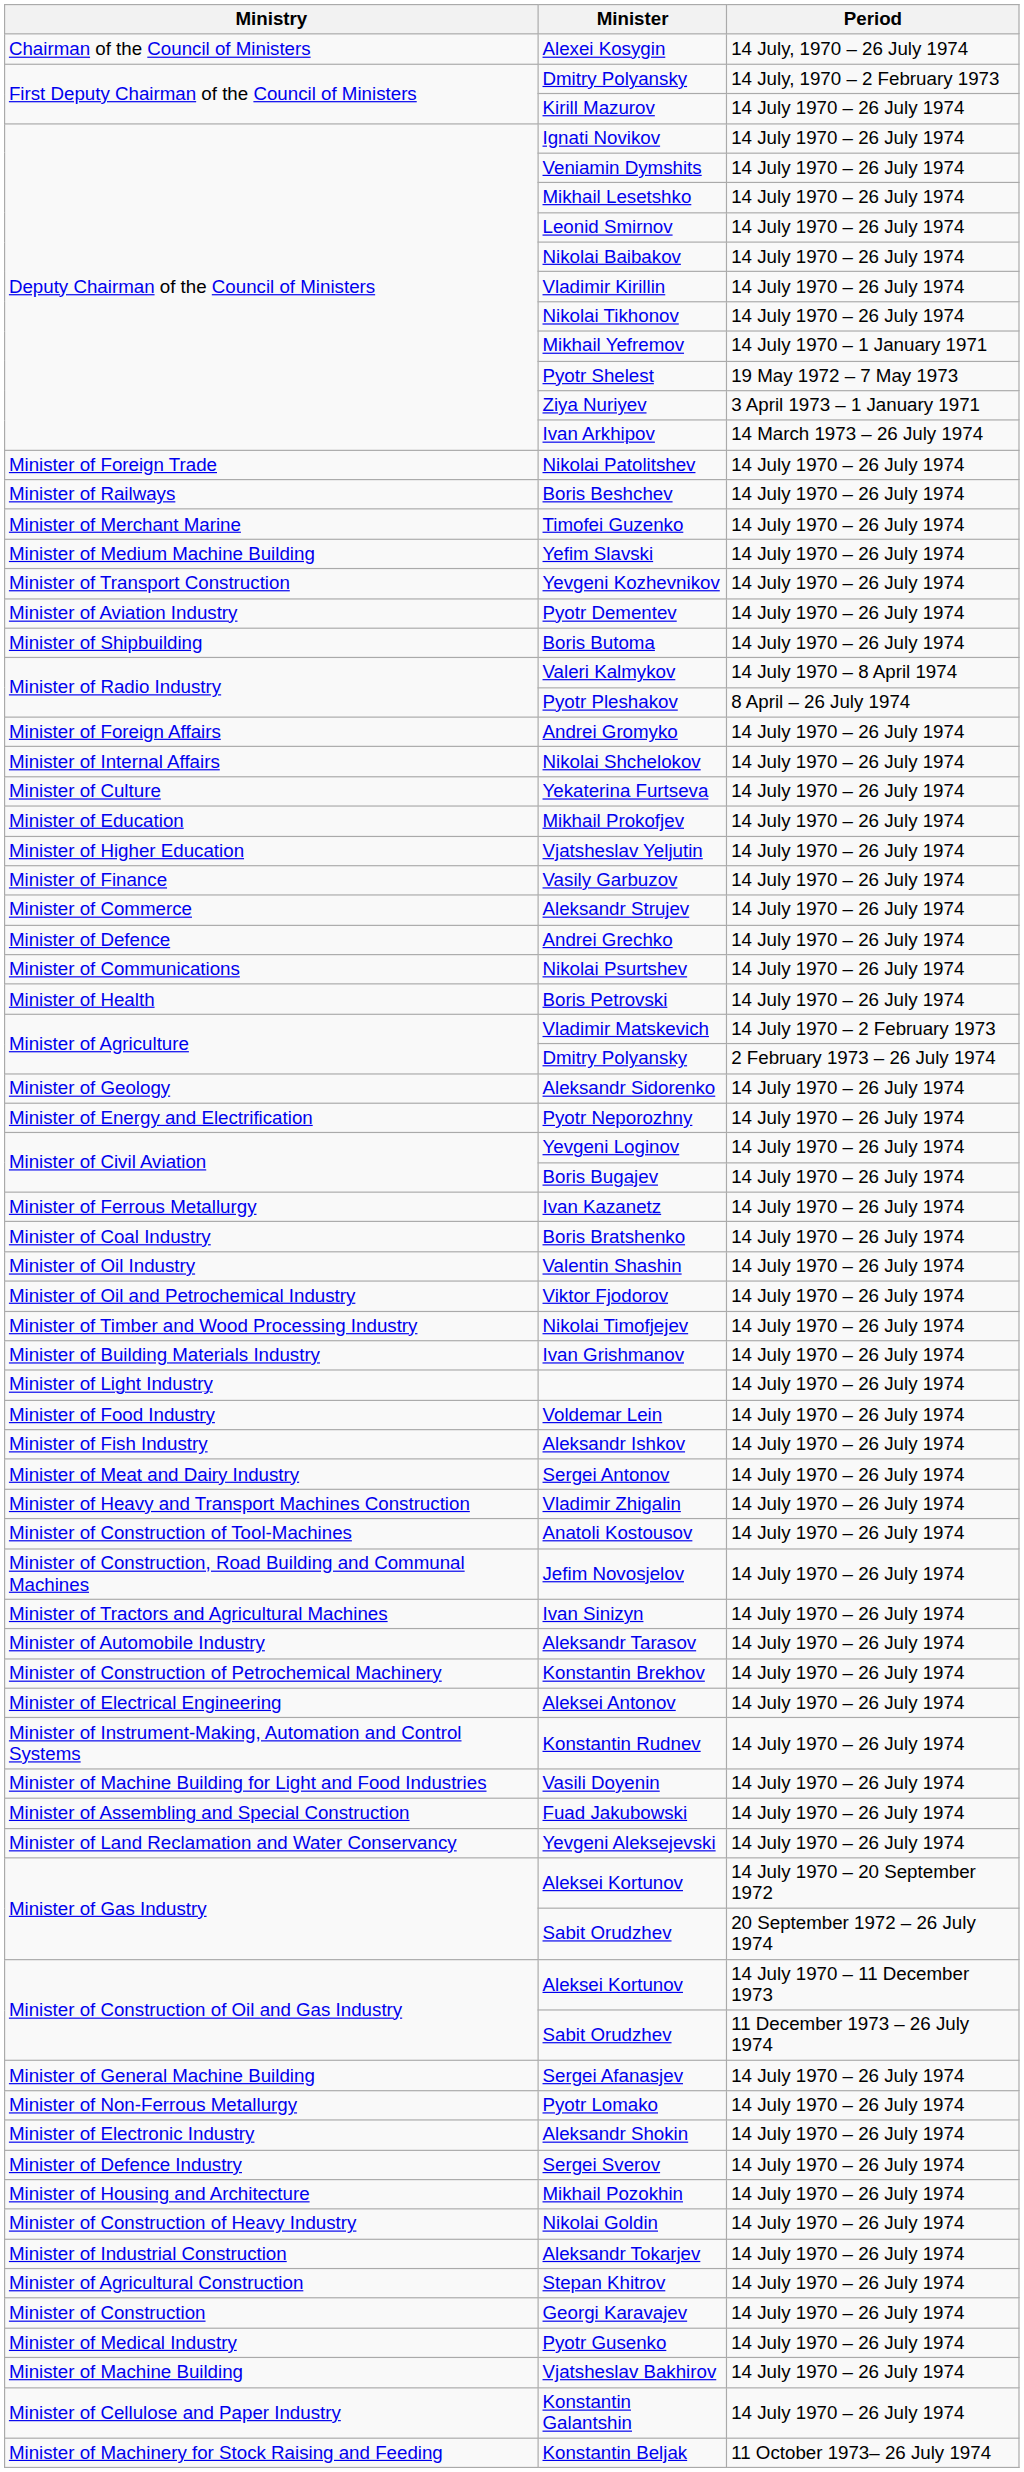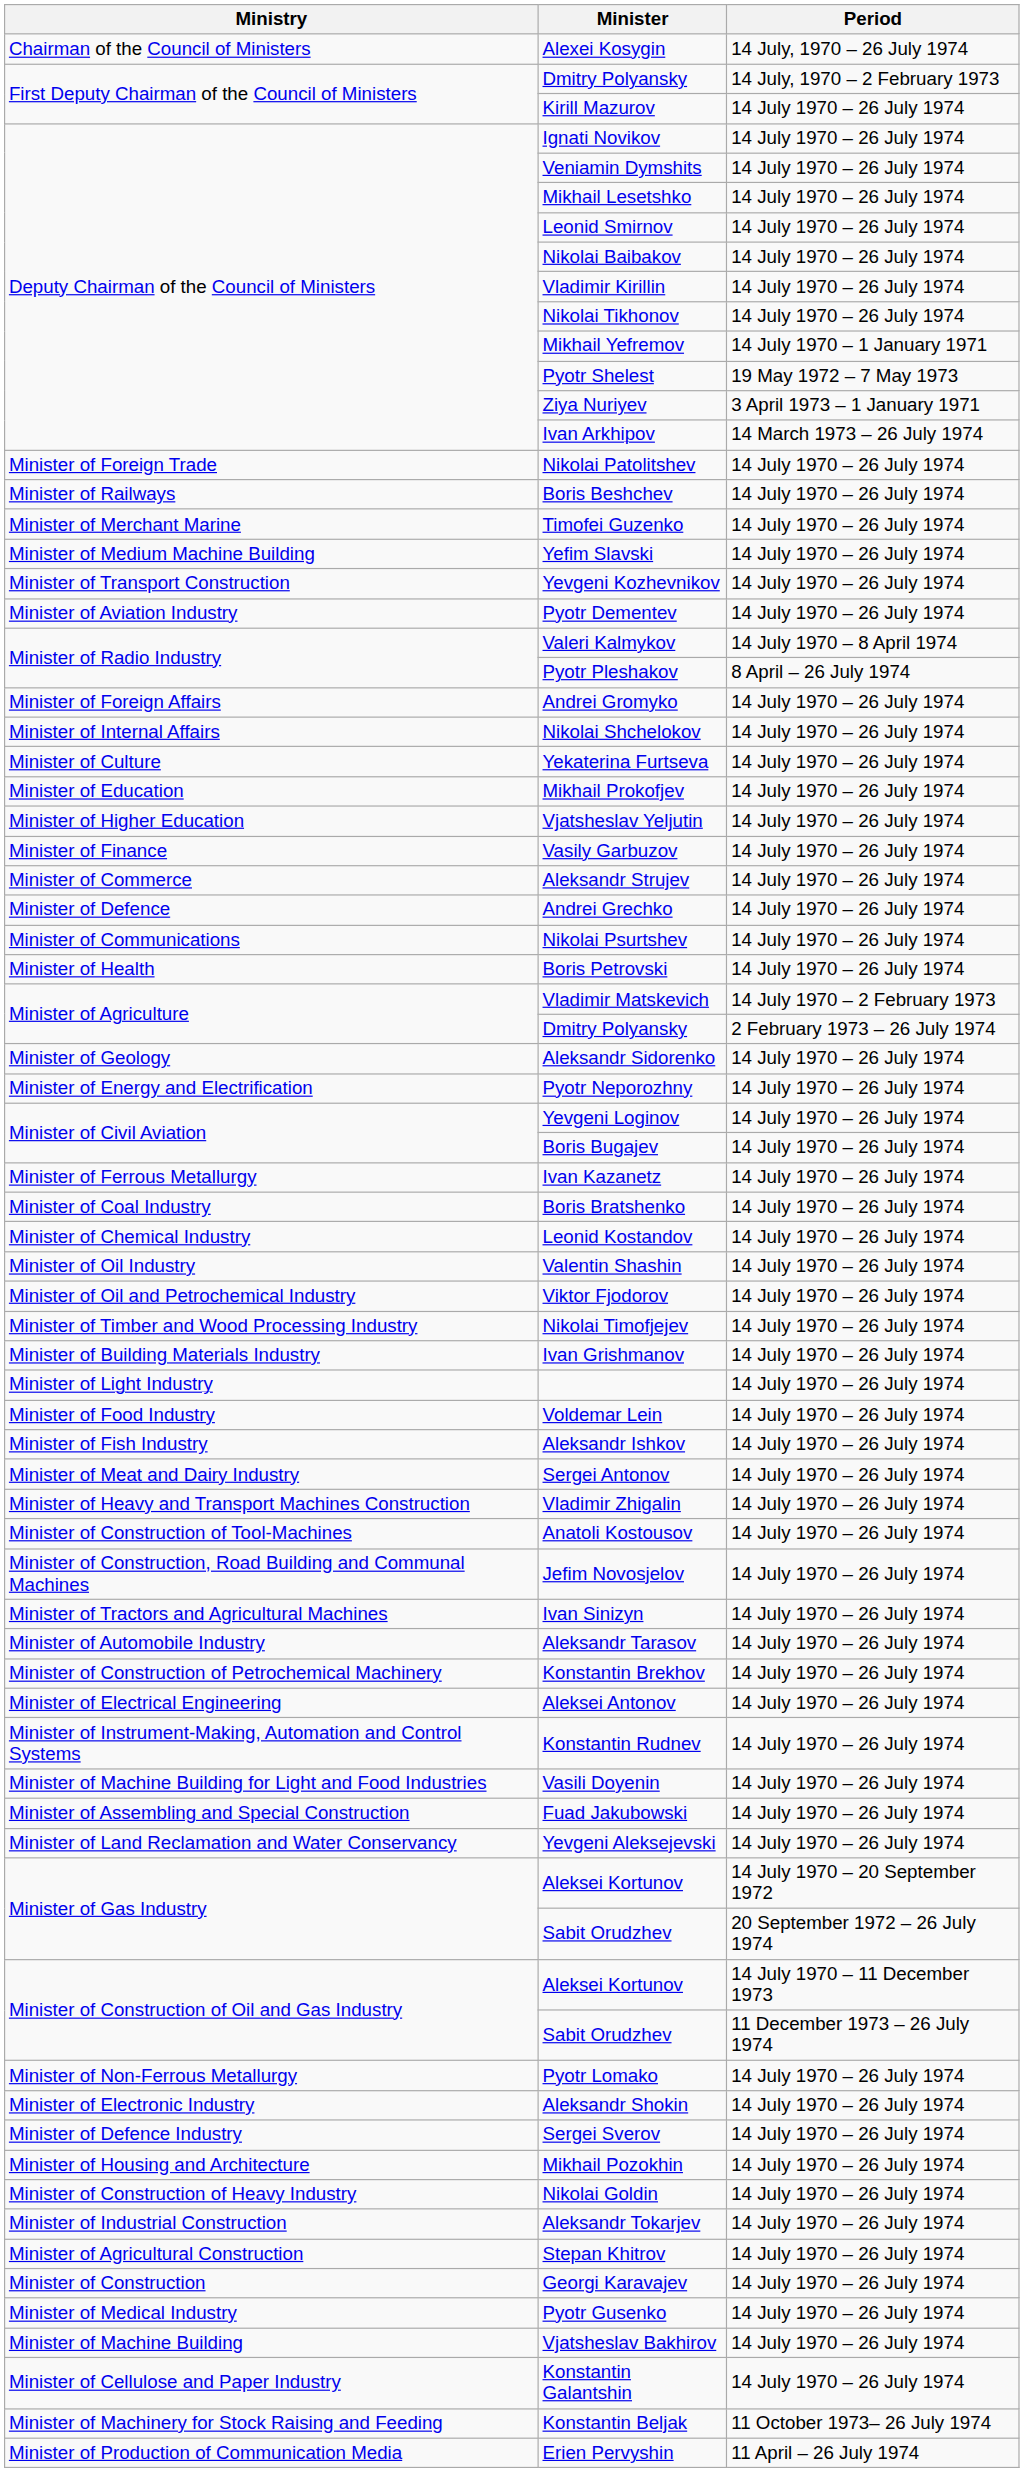- row: Minister of Shipbuilding | Boris Butoma | 14 July 1970 – 26 July 1974
+ row: Minister of Chemical Industry | Leonid Kostandov | 14 July 1970 – 26 July 1974
- row: Minister of General Machine Building | Sergei Afanasjev | 14 July 1970 – 26 July 1974
+ row: Minister of Production of Communication Media | Erien Pervyshin | 11 April – 26 July 1974
